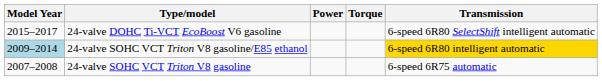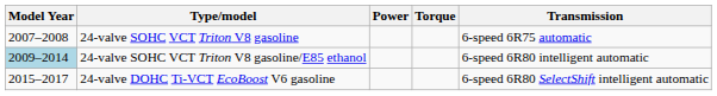rows swapped: 24-valve SOHC VCT Triton V8 gasoline <-> 24-valve DOHC Ti-VCT EcoBoost V6 gasoline
24-valve SOHC VCT Triton V8 gasoline/E85 ethanol | Transmission: gold background -> no background
